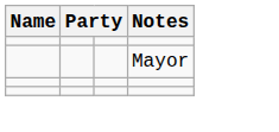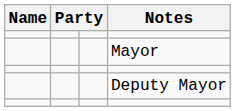+ row: Deputy Mayor
